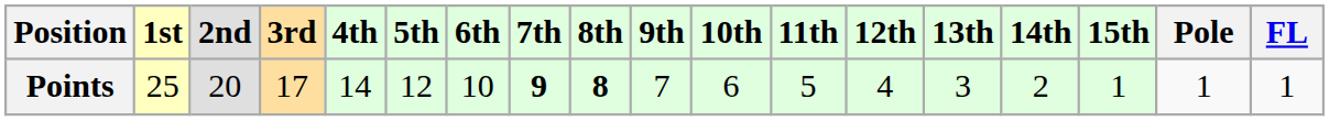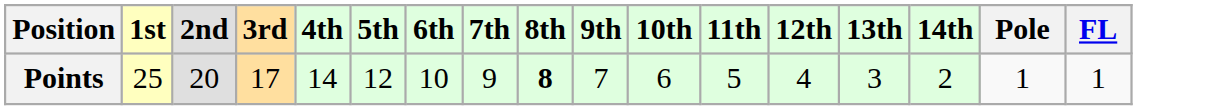- column: 15th | 1
Points | 7th: bold -> normal
